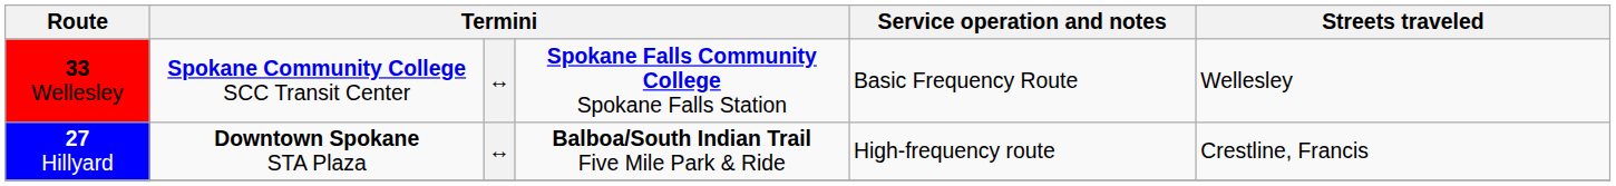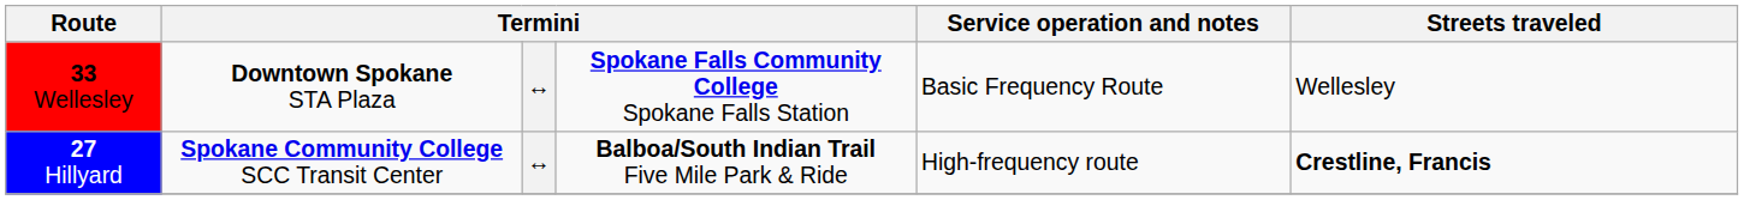33 Wellesley | column 2: Spokane Community College SCC Transit Center -> Downtown Spokane STA Plaza
27 Hillyard | column 2: Downtown Spokane STA Plaza -> Spokane Community College SCC Transit Center
27 Hillyard | Streets traveled: normal -> bold
